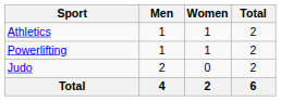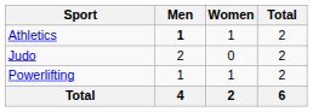Athletics | Men: normal -> bold
rows swapped: Judo <-> Powerlifting
